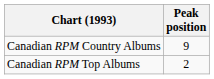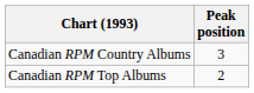Canadian RPM Country Albums | Peak position: 9 -> 3
